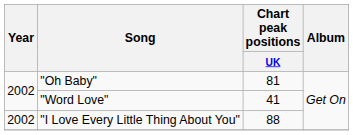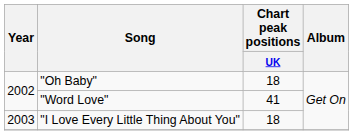"Oh Baby" | Chart peak positions / UK: 81 -> 18
"I Love Every Little Thing About You" | Year: 2002 -> 2003
"I Love Every Little Thing About You" | Chart peak positions / UK: 88 -> 18
